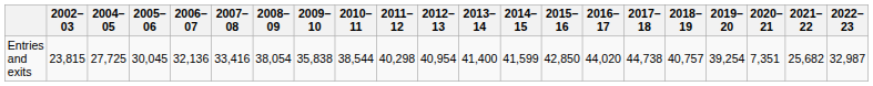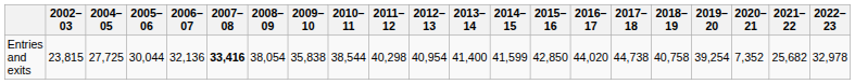Entries and exits | 2005–06: 30,045 -> 30,044
Entries and exits | 2007–08: normal -> bold
Entries and exits | 2018–19: 40,757 -> 40,758
Entries and exits | 2020–21: 7,351 -> 7,352
Entries and exits | 2022–23: 32,987 -> 32,978
